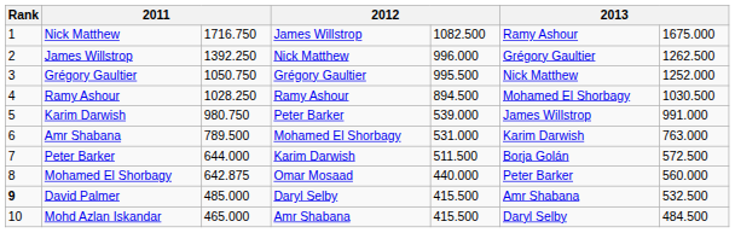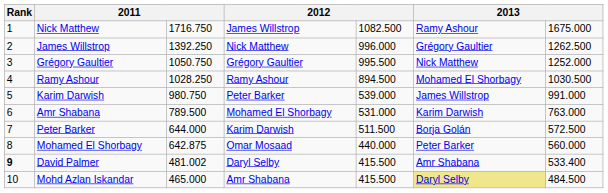David Palmer | column 3: 485.000 -> 481.002
David Palmer | column 7: 532.500 -> 533.400
Mohd Azlan Iskandar | column 6: no background -> khaki background
